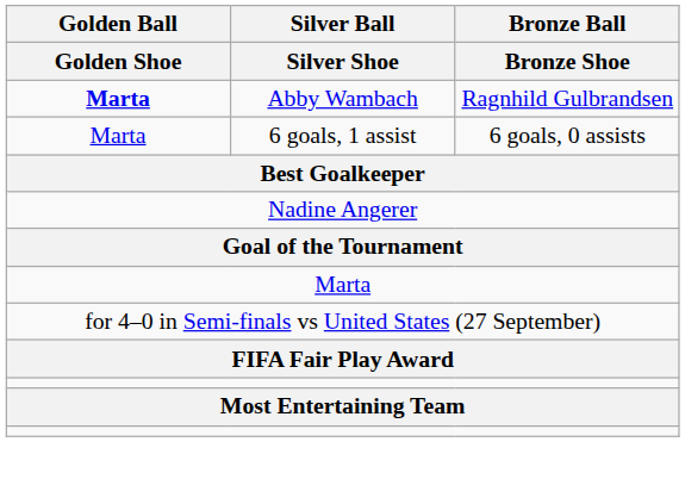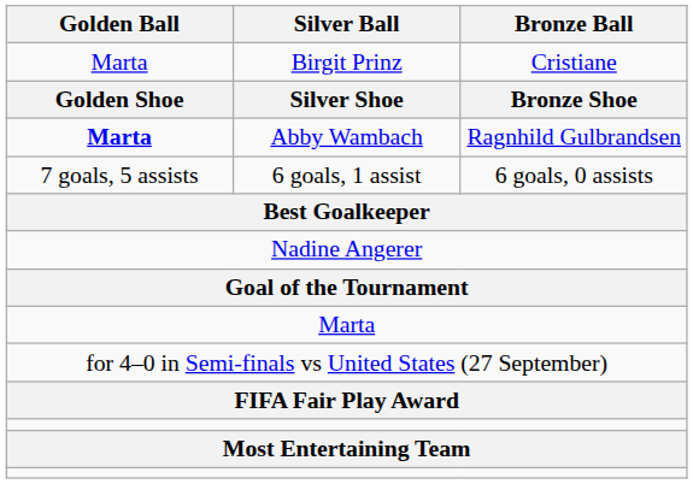+ row: Marta | Birgit Prinz | Cristiane
6 goals, 1 assist | Golden Ball: Marta -> 7 goals, 5 assists
